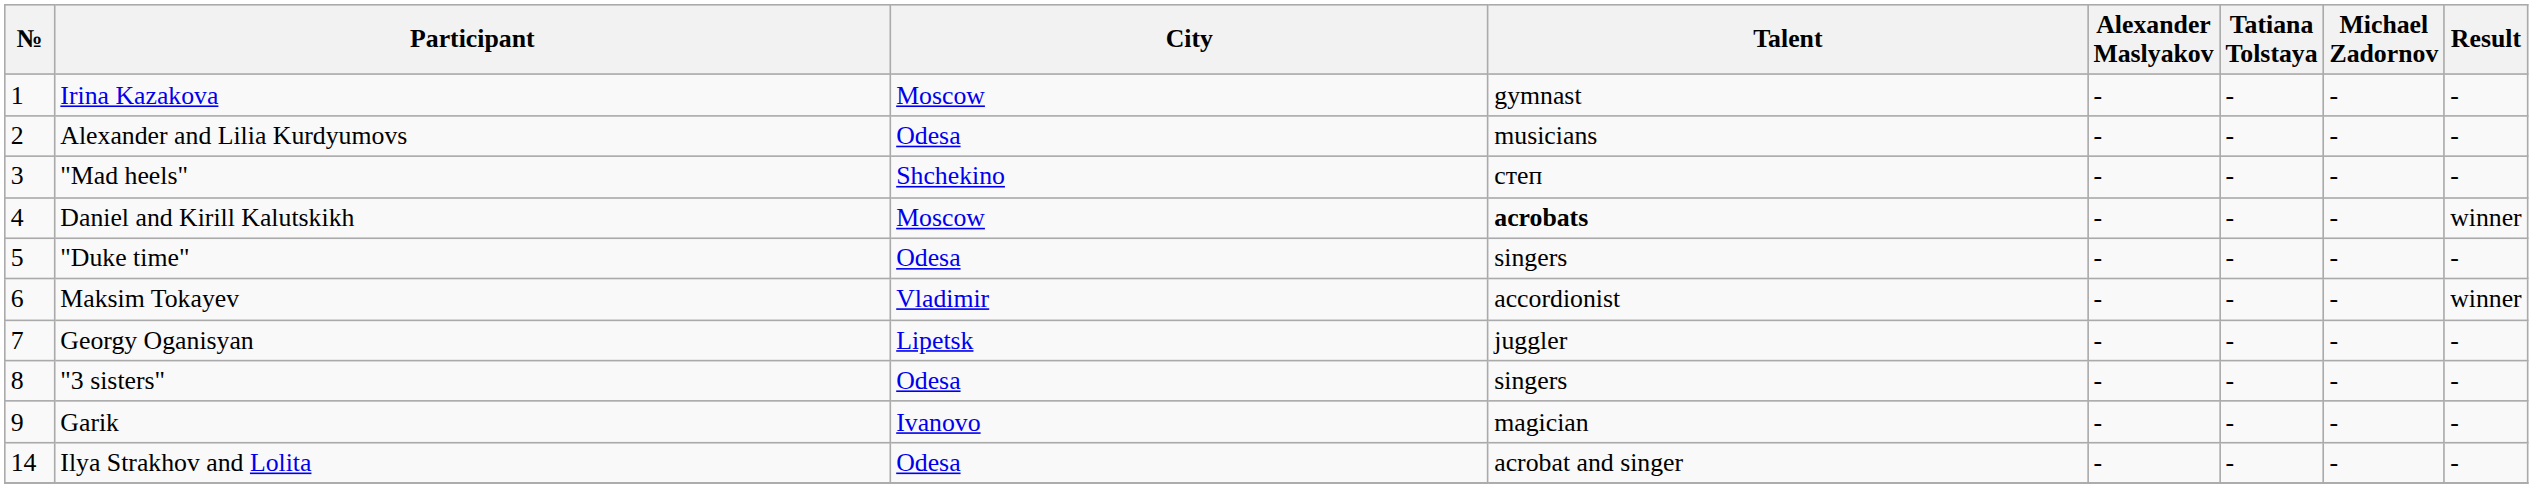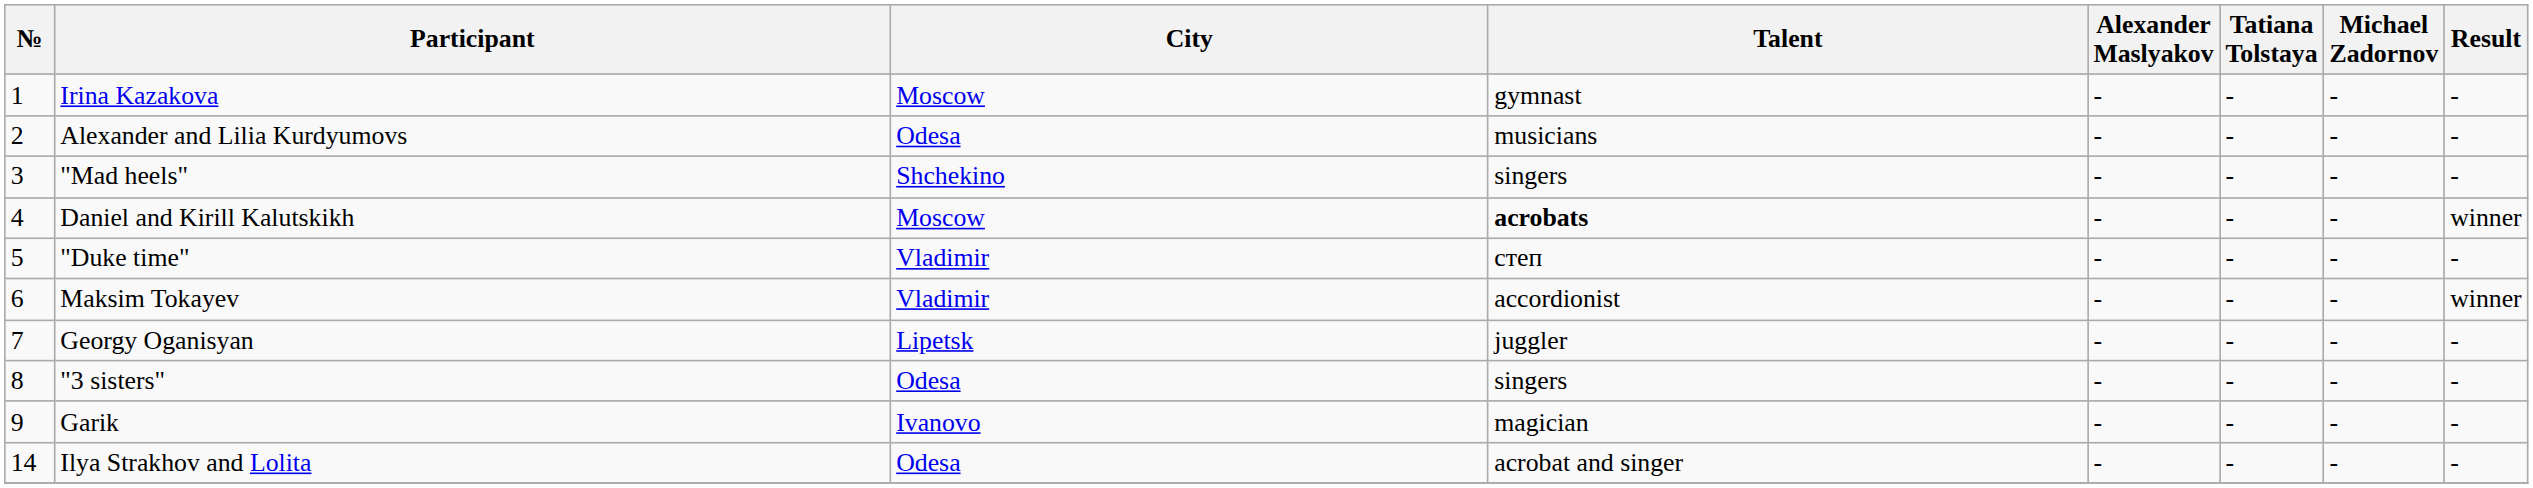"Mad heels" | Talent: степ -> singers
"Duke time" | City: Odesa -> Vladimir
"Duke time" | Talent: singers -> степ
